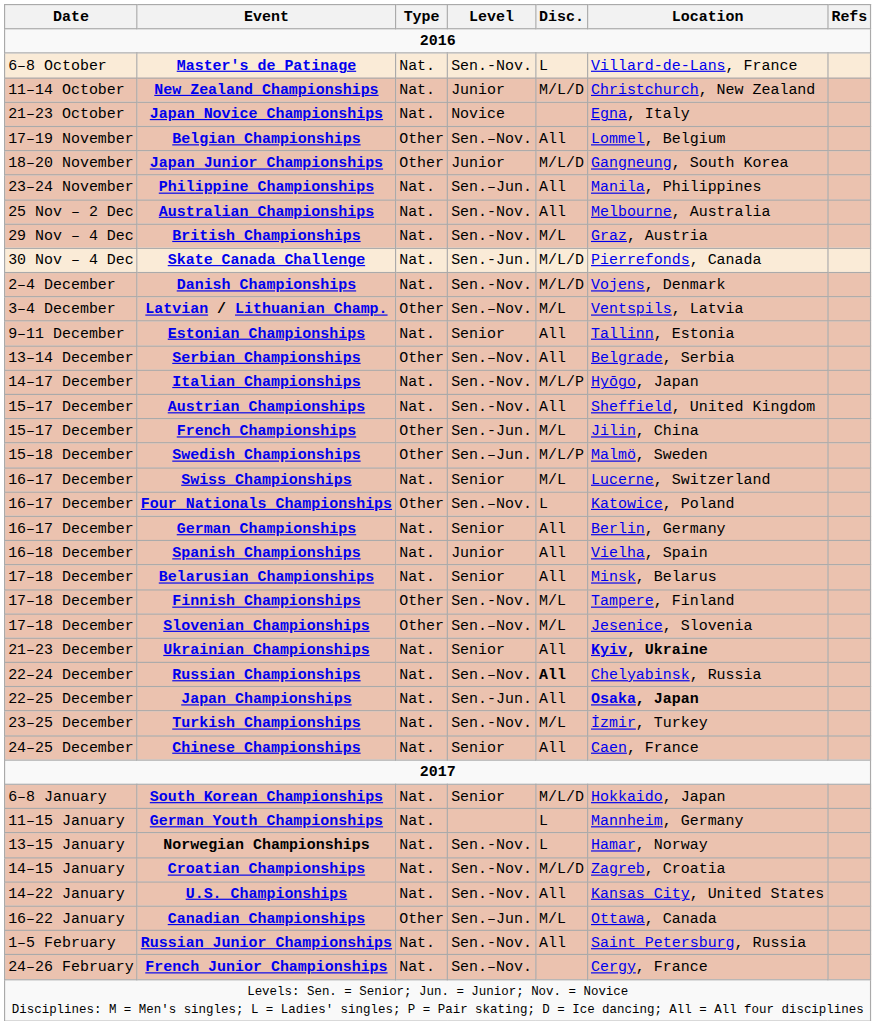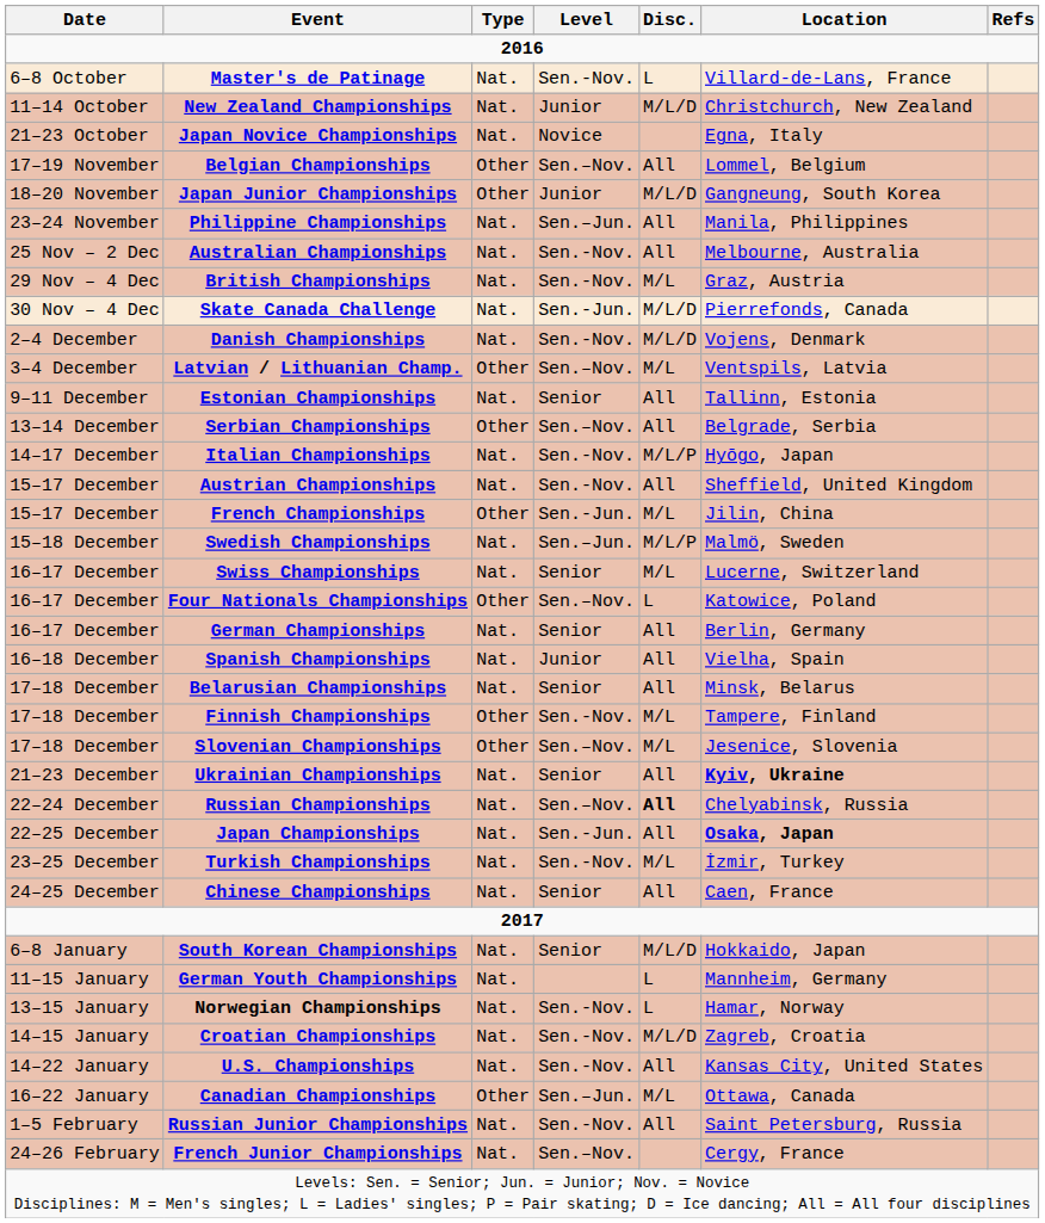Swedish Championships | Type: Other -> Nat.
